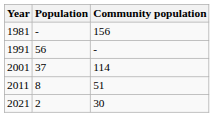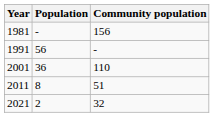2001 | Population: 37 -> 36
2001 | Community population: 114 -> 110
2021 | Community population: 30 -> 32
